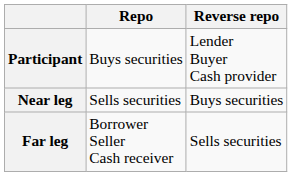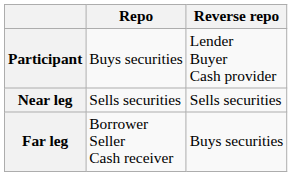Near leg | Reverse repo: Buys securities -> Sells securities
Far leg | Reverse repo: Sells securities -> Buys securities
